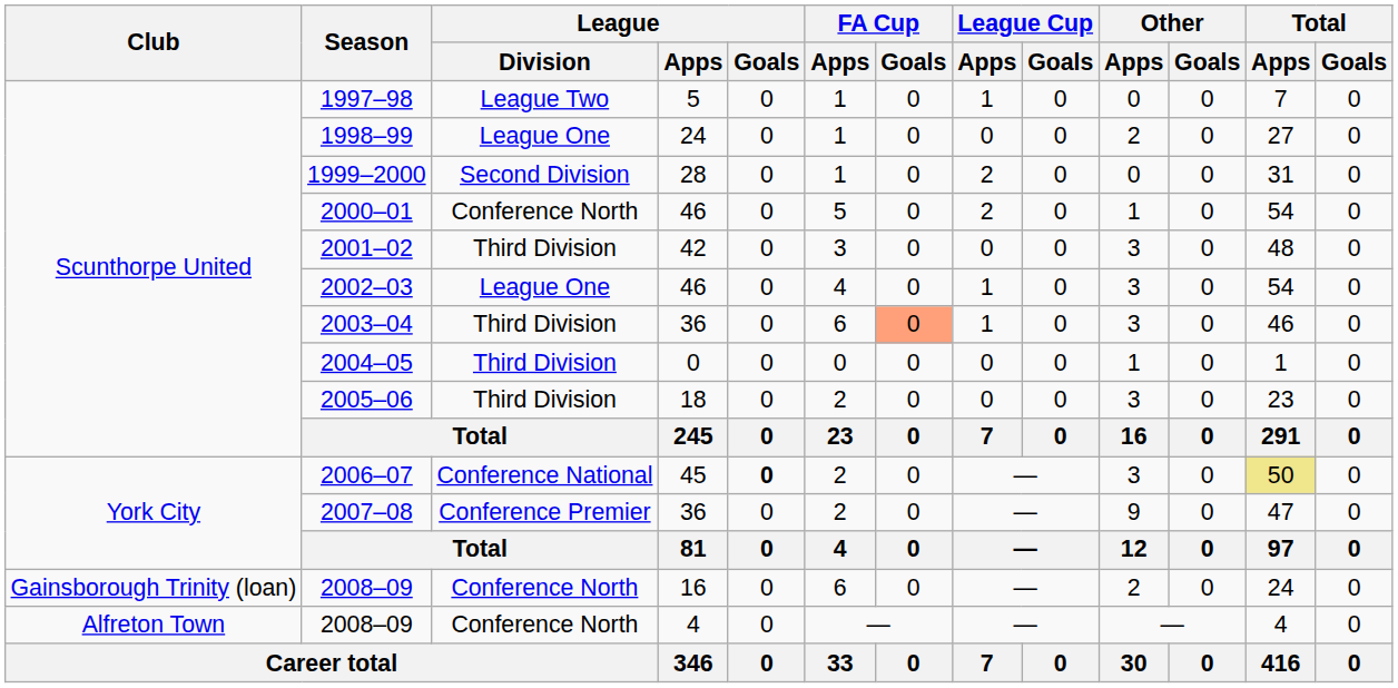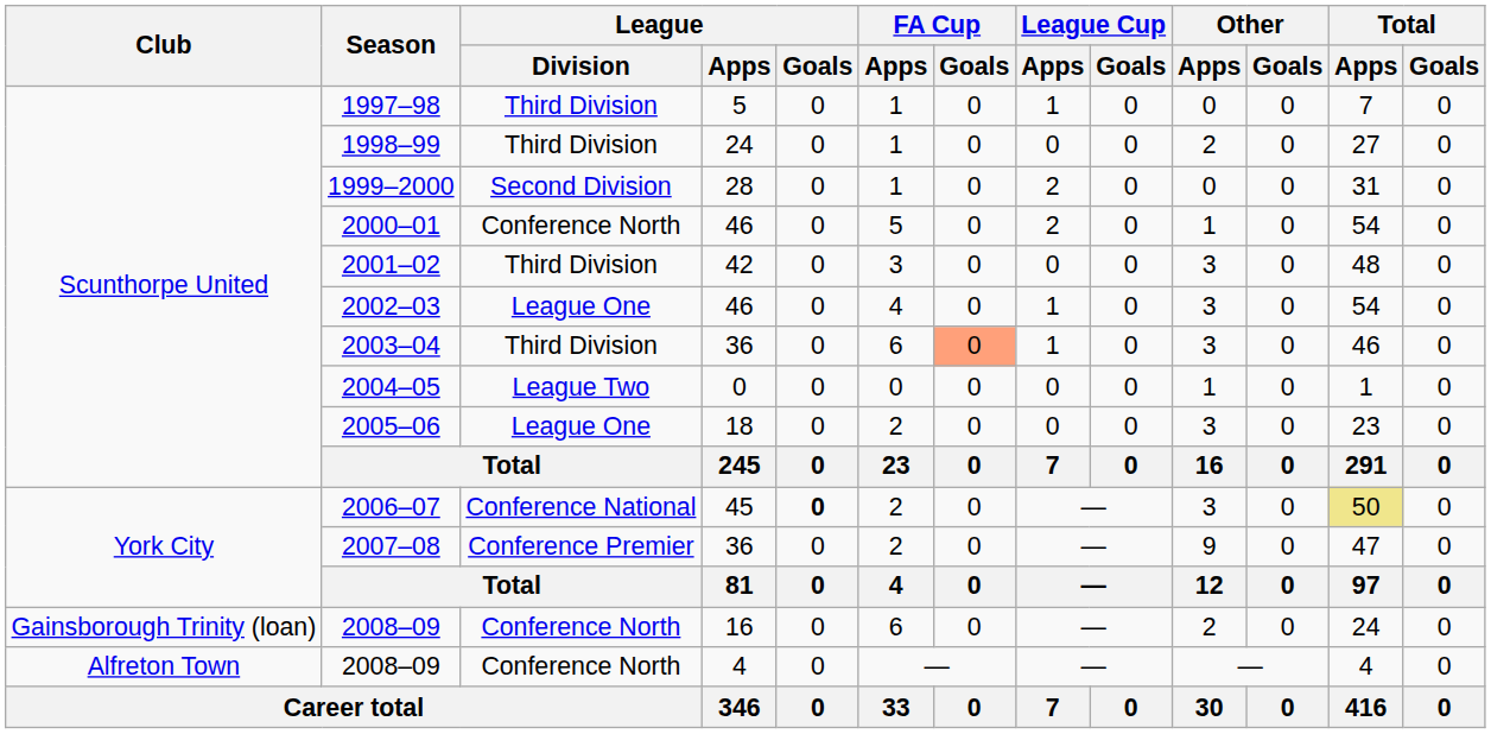1997–98 | League / Division: League Two -> Third Division
1998–99 | League / Division: League One -> Third Division
2004–05 | League / Division: Third Division -> League Two
2005–06 | League / Division: Third Division -> League One
